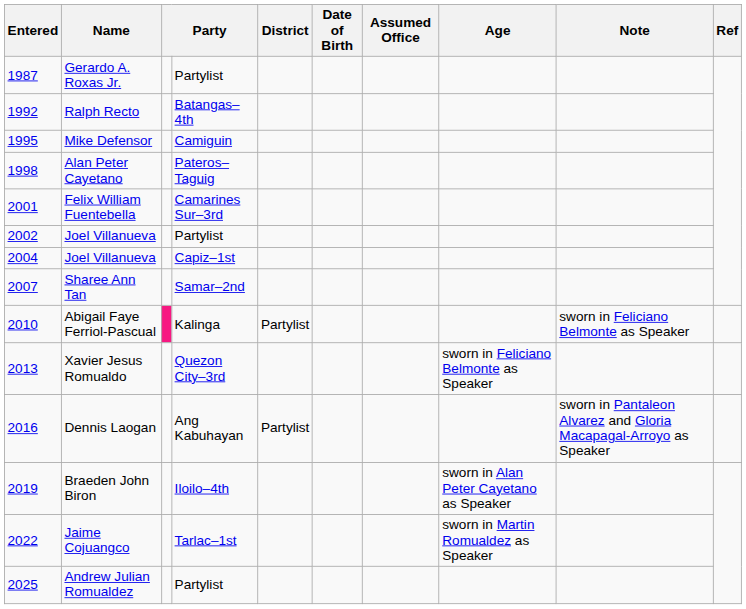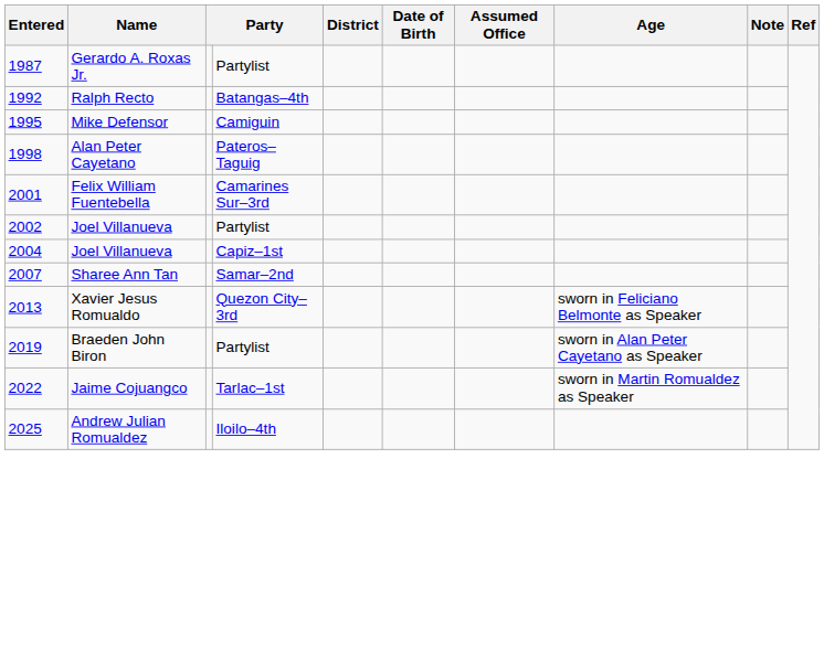- row: 2010 | Abigail Faye Ferriol-Pascual | Kalinga | Partylist | sworn in Feliciano Belmonte as Speaker
- row: 2016 | Dennis Laogan | Ang Kabuhayan | Partylist | sworn in Pantaleon Alvarez and Gloria Macapagal-Arroyo as Speaker
Braeden John Biron | column 4: Iloilo–4th -> Partylist
Andrew Julian Romualdez | column 4: Partylist -> Iloilo–4th
